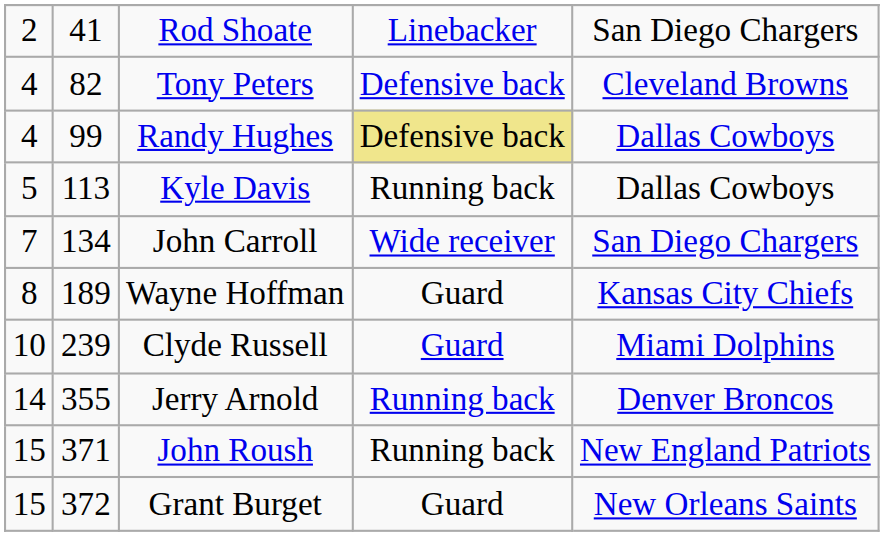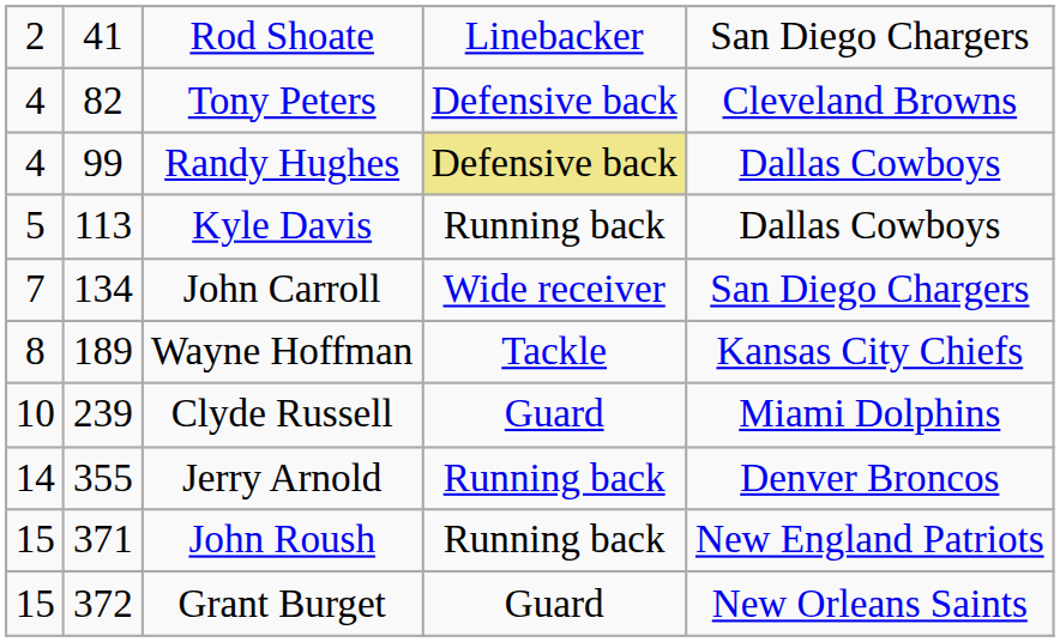Wayne Hoffman | column 4: Guard -> Tackle
